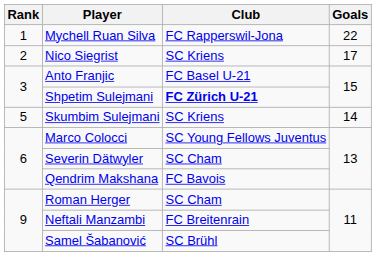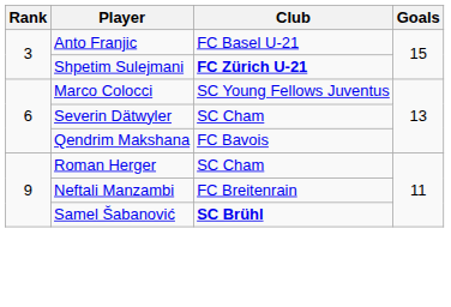- row: 1 | Mychell Ruan Silva | FC Rapperswil-Jona | 22
- row: 2 | Nico Siegrist | SC Kriens | 17
- row: 5 | Skumbim Sulejmani | SC Kriens | 14
Samel Šabanović | Club: normal -> bold
